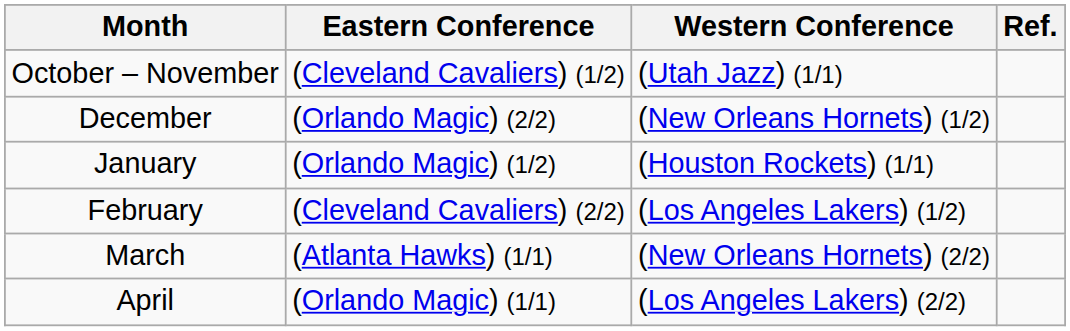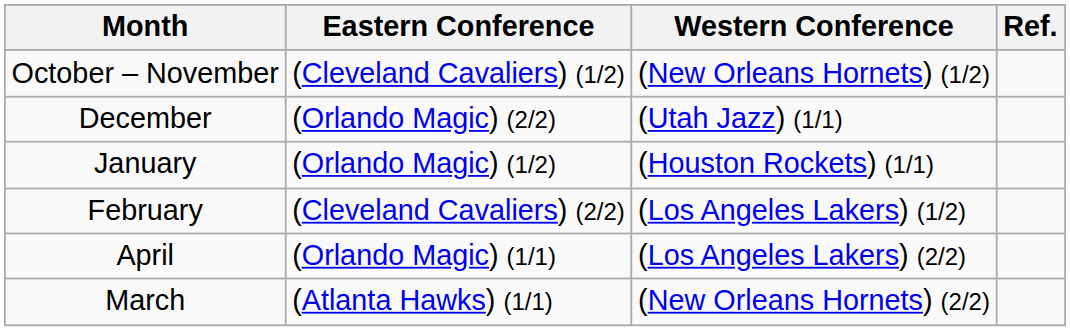October – November | Western Conference: (Utah Jazz) (1/1) -> (New Orleans Hornets) (1/2)
December | Western Conference: (New Orleans Hornets) (1/2) -> (Utah Jazz) (1/1)
rows swapped: March <-> April
